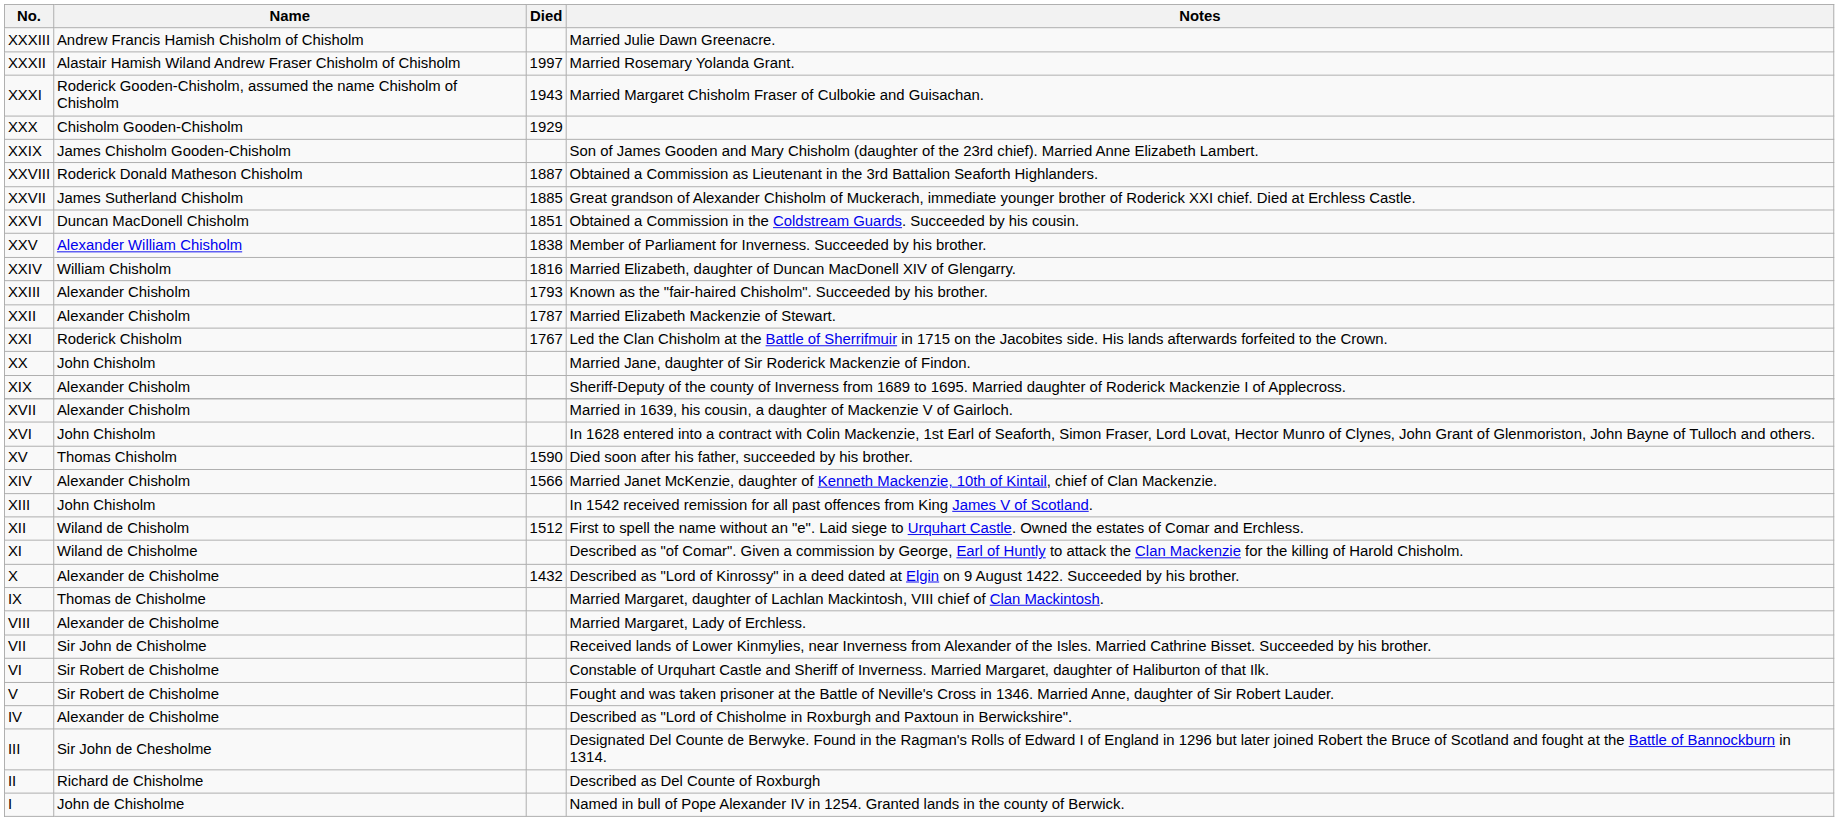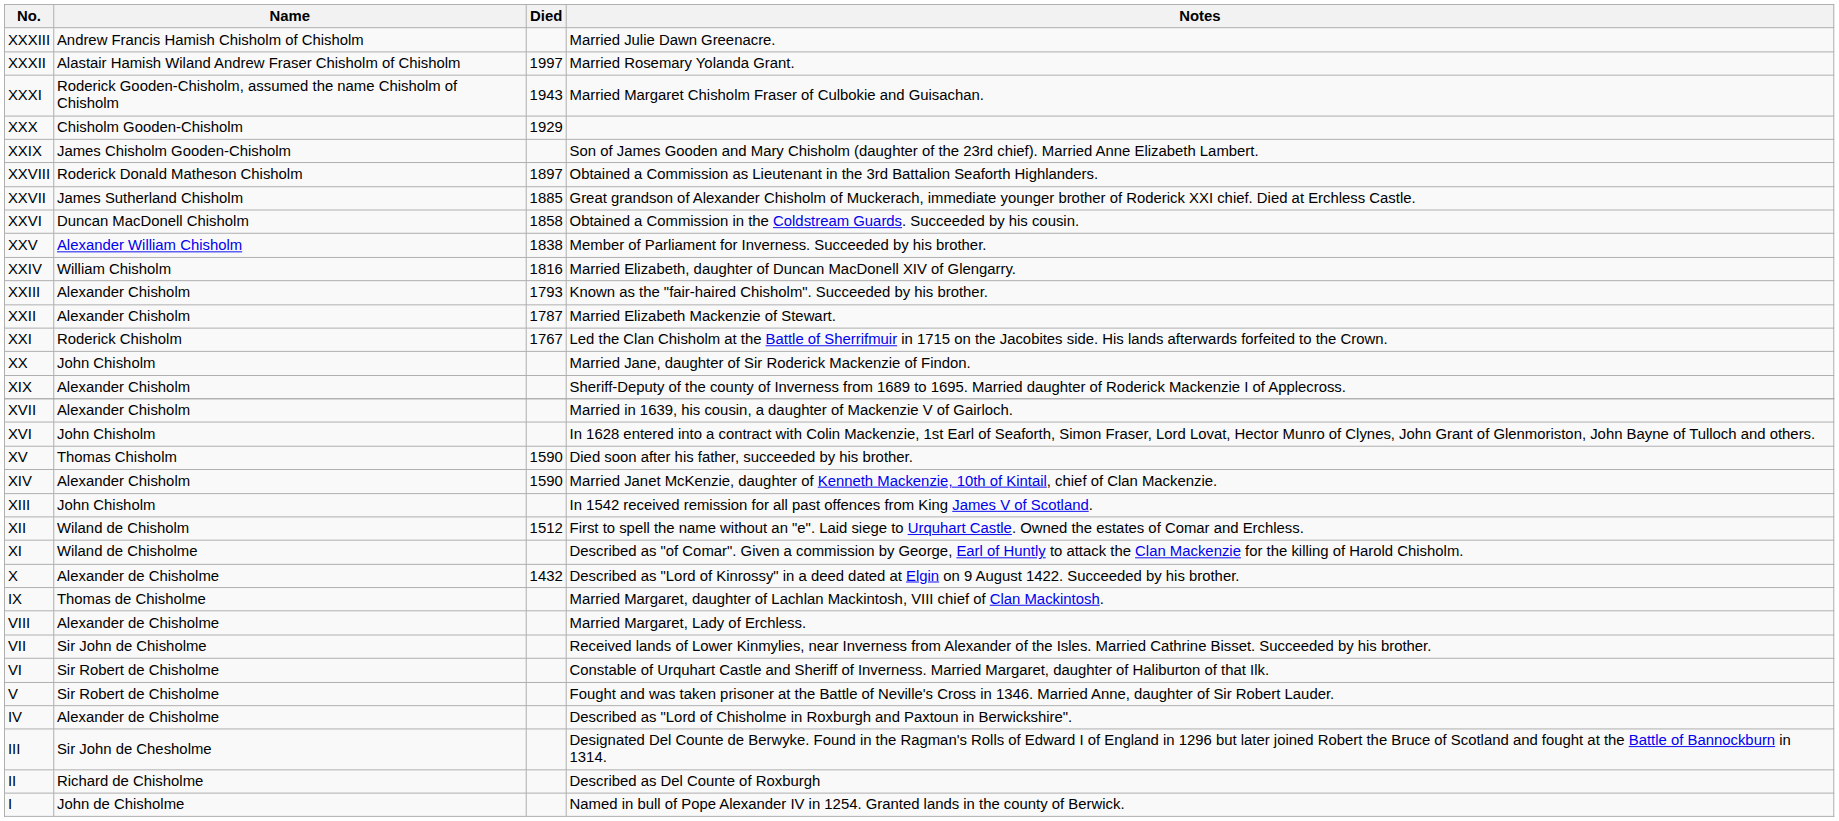XXVIII | Died: 1887 -> 1897
XXVI | Died: 1851 -> 1858
XIV | Died: 1566 -> 1590
